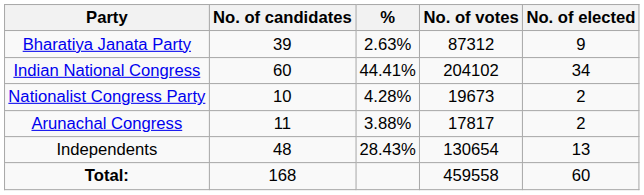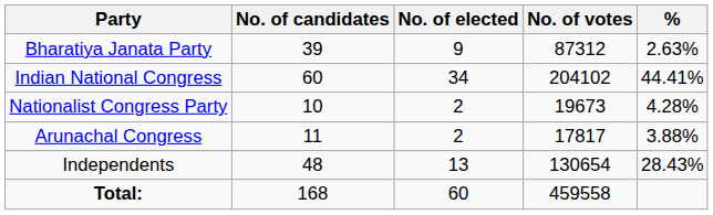columns swapped: No. of elected <-> %
